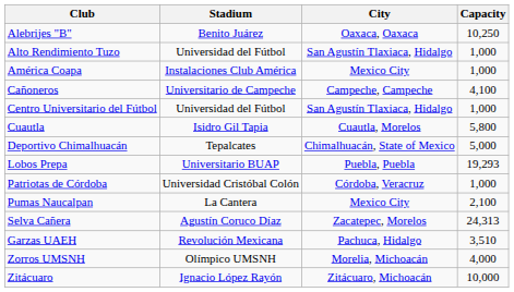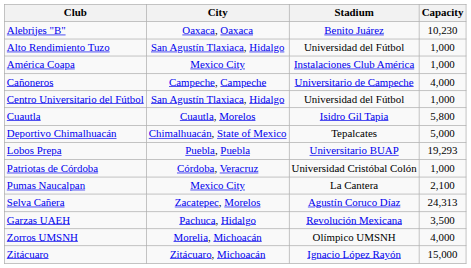columns swapped: City <-> Stadium
Alebrijes "B" | Capacity: 10,250 -> 10,230
Cañoneros | Capacity: 4,100 -> 4,000
Garzas UAEH | Capacity: 3,510 -> 3,500
Zitácuaro | Capacity: 10,000 -> 15,000
